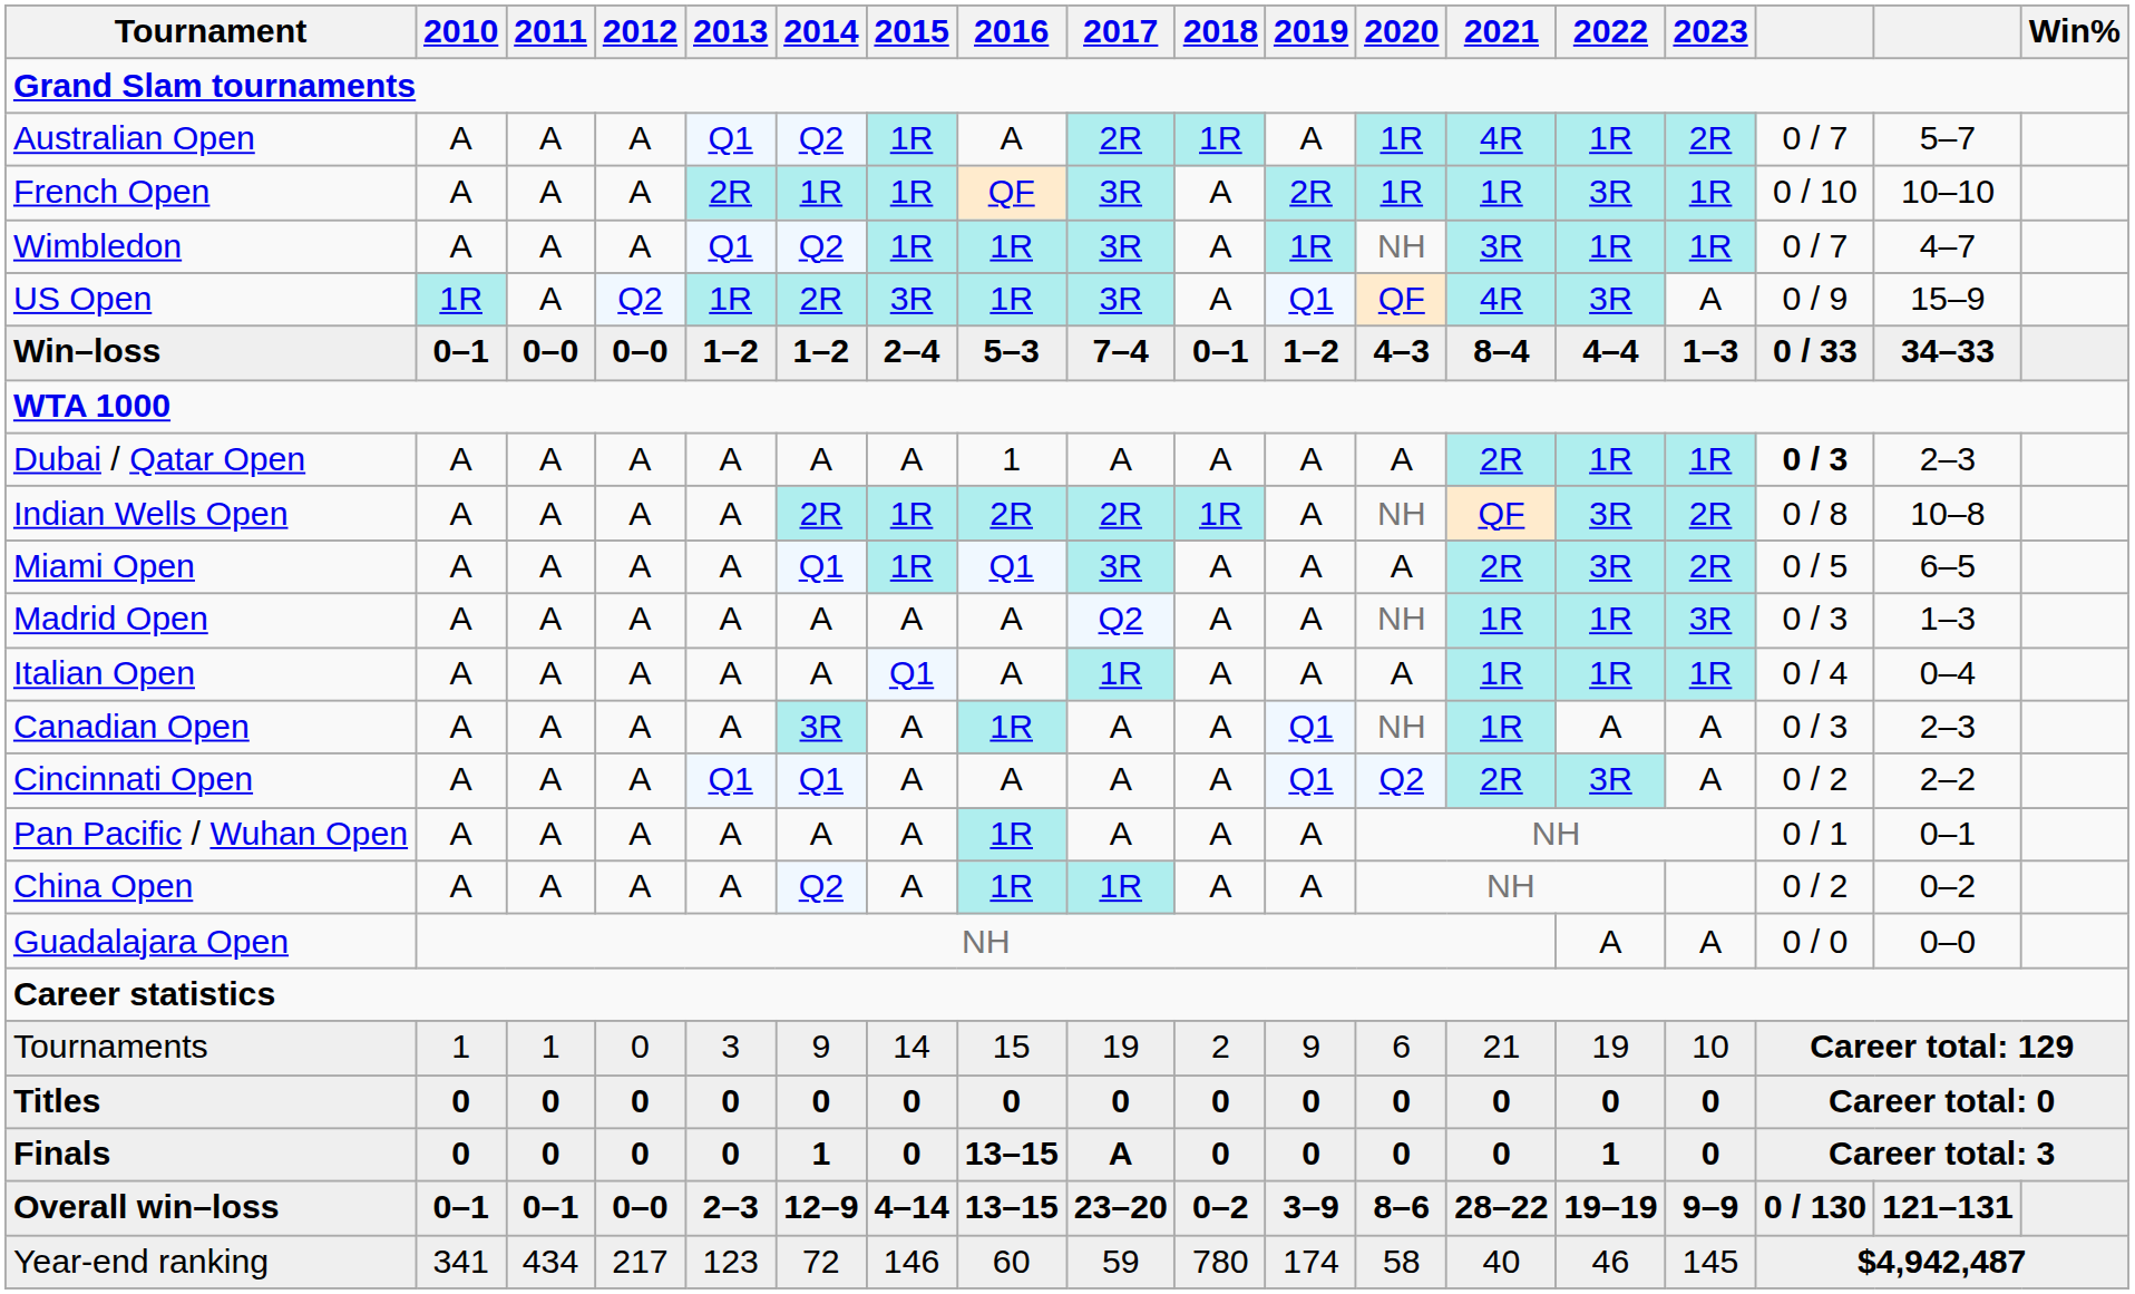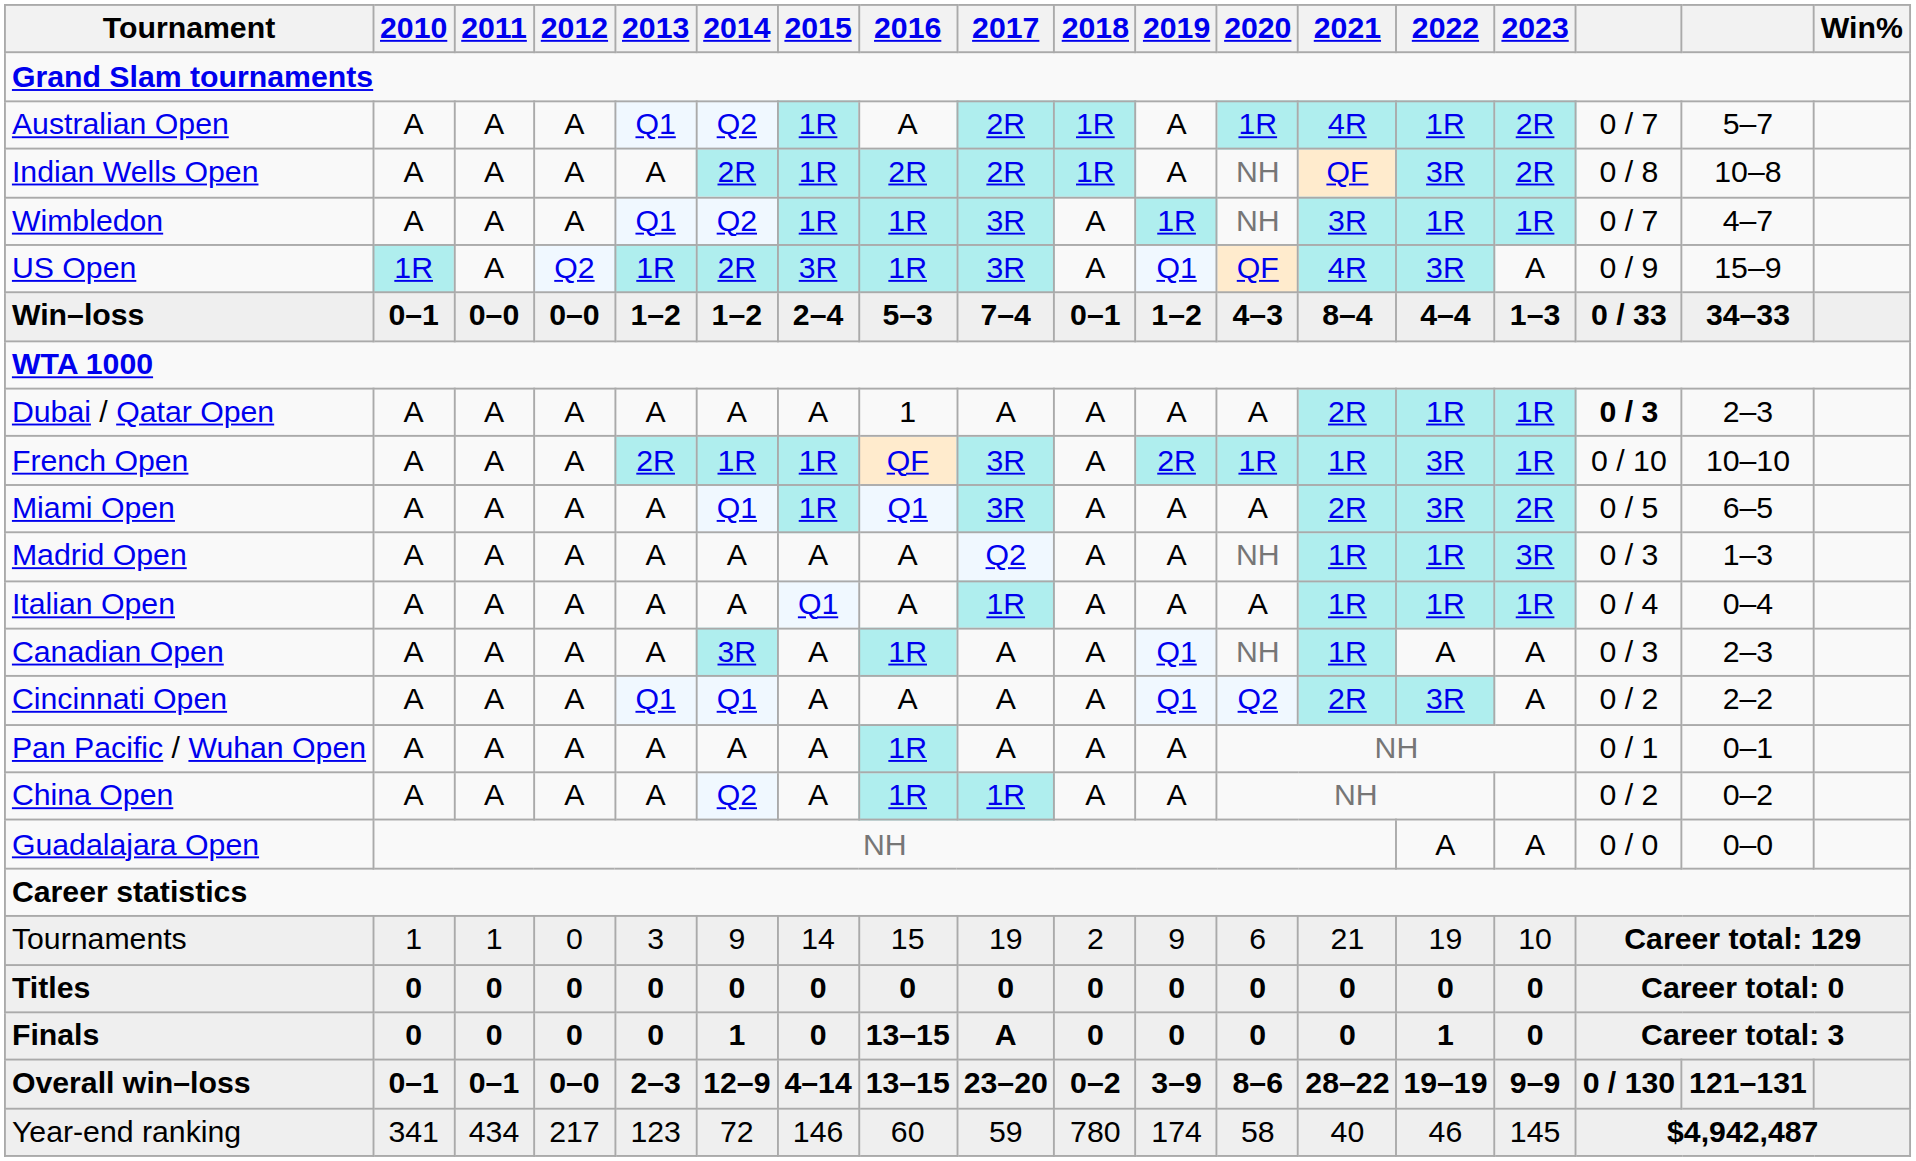rows swapped: French Open <-> Indian Wells Open
